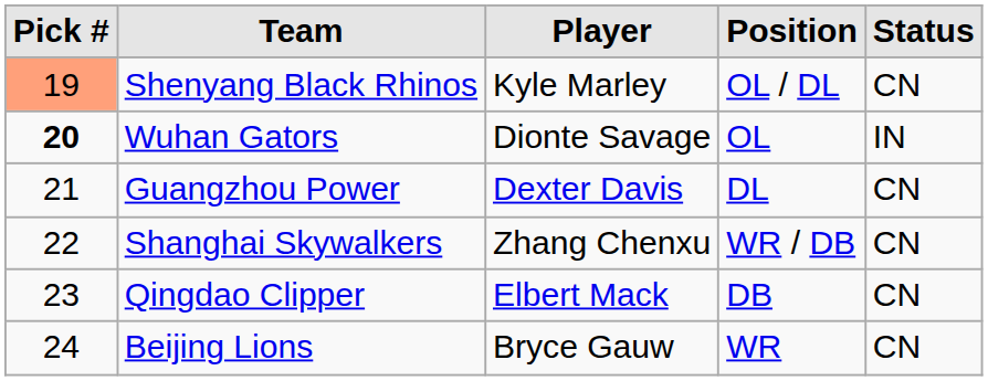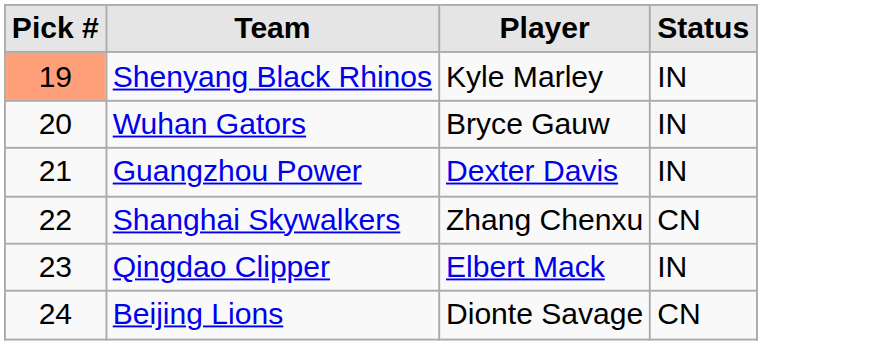- column: Position | OL / DL | OL | DL | WR / DB | DB | WR
Shenyang Black Rhinos | Status: CN -> IN
Wuhan Gators | Pick #: bold -> normal
Wuhan Gators | Player: Dionte Savage -> Bryce Gauw
Guangzhou Power | Status: CN -> IN
Qingdao Clipper | Status: CN -> IN
Beijing Lions | Player: Bryce Gauw -> Dionte Savage
